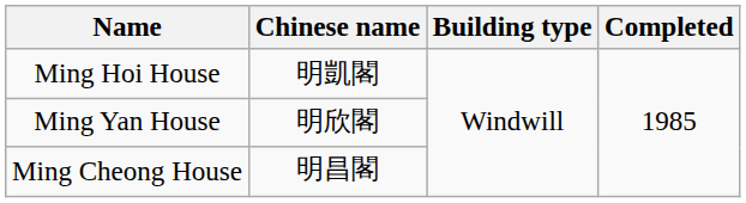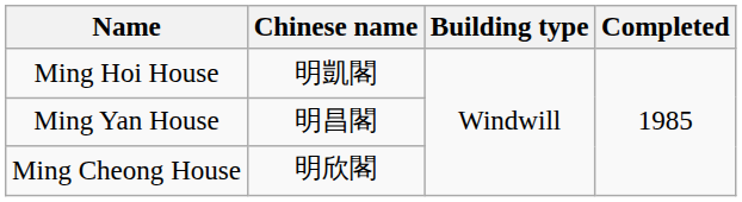Ming Yan House | Chinese name: 明欣閣 -> 明昌閣
Ming Cheong House | Chinese name: 明昌閣 -> 明欣閣
